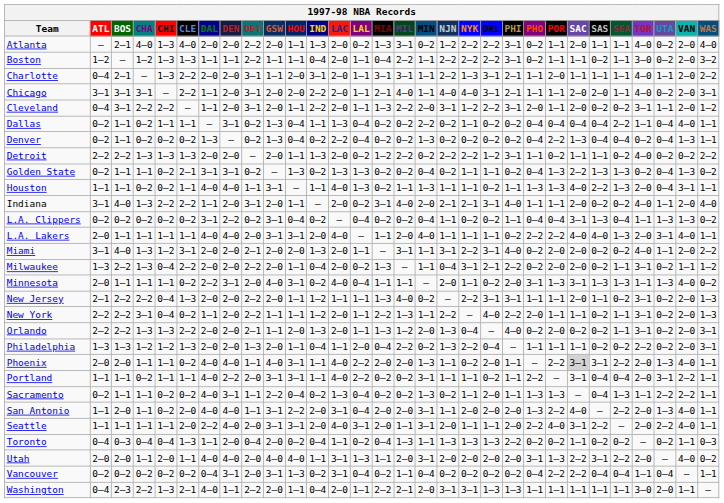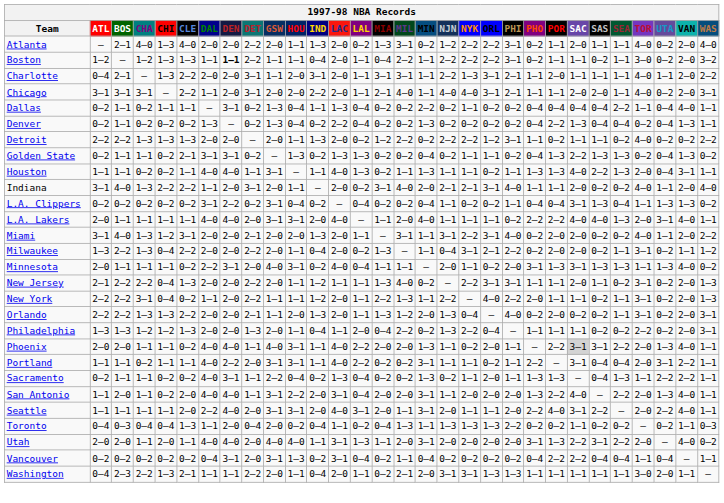Boston | DEN: normal -> bold
- row: Cleveland | 0–4 | 3–1 | 2–2 | 2–2 | – | 1–1 | 2–0 | 3–1 | 2–0 | 1–1 | 2–2 | 2–0 | 1–1 | 1–3 | 2–2 | 2–0 | 3–1 | 1–2 | 2–2 | 3–1 | 2–0 | 1–1 | 2–0 | 0–2 | 0–2 | 3–1 | 1–1 | 2–0 | 1–2
Washington | DAL: 4–0 -> 1–1
Washington | MIA: 2–2 -> 0–2
